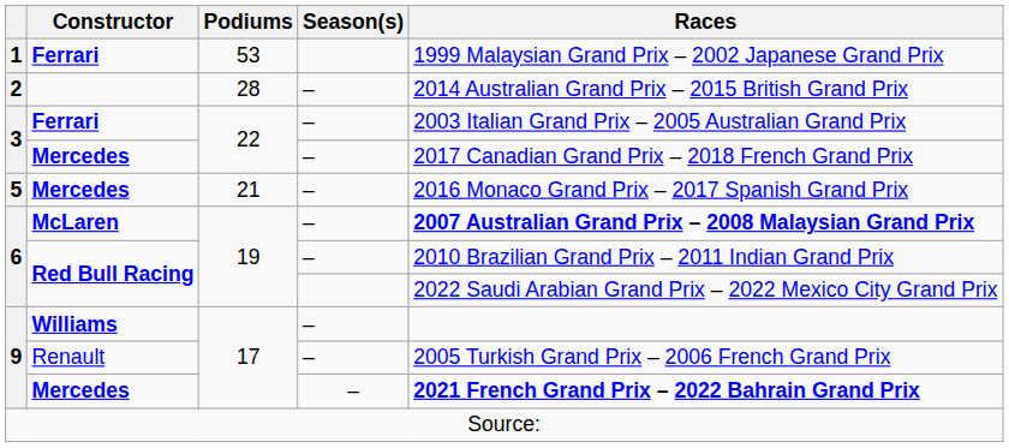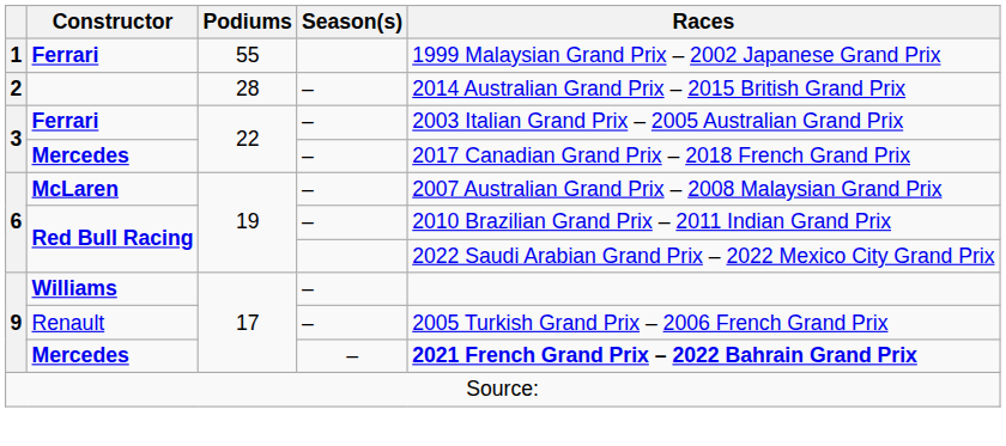1 / Ferrari | Podiums: 53 -> 55
- row: 5 | Mercedes | 21 | – | 2016 Monaco Grand Prix – 2017 Spanish Grand Prix
McLaren | Races: bold -> normal
